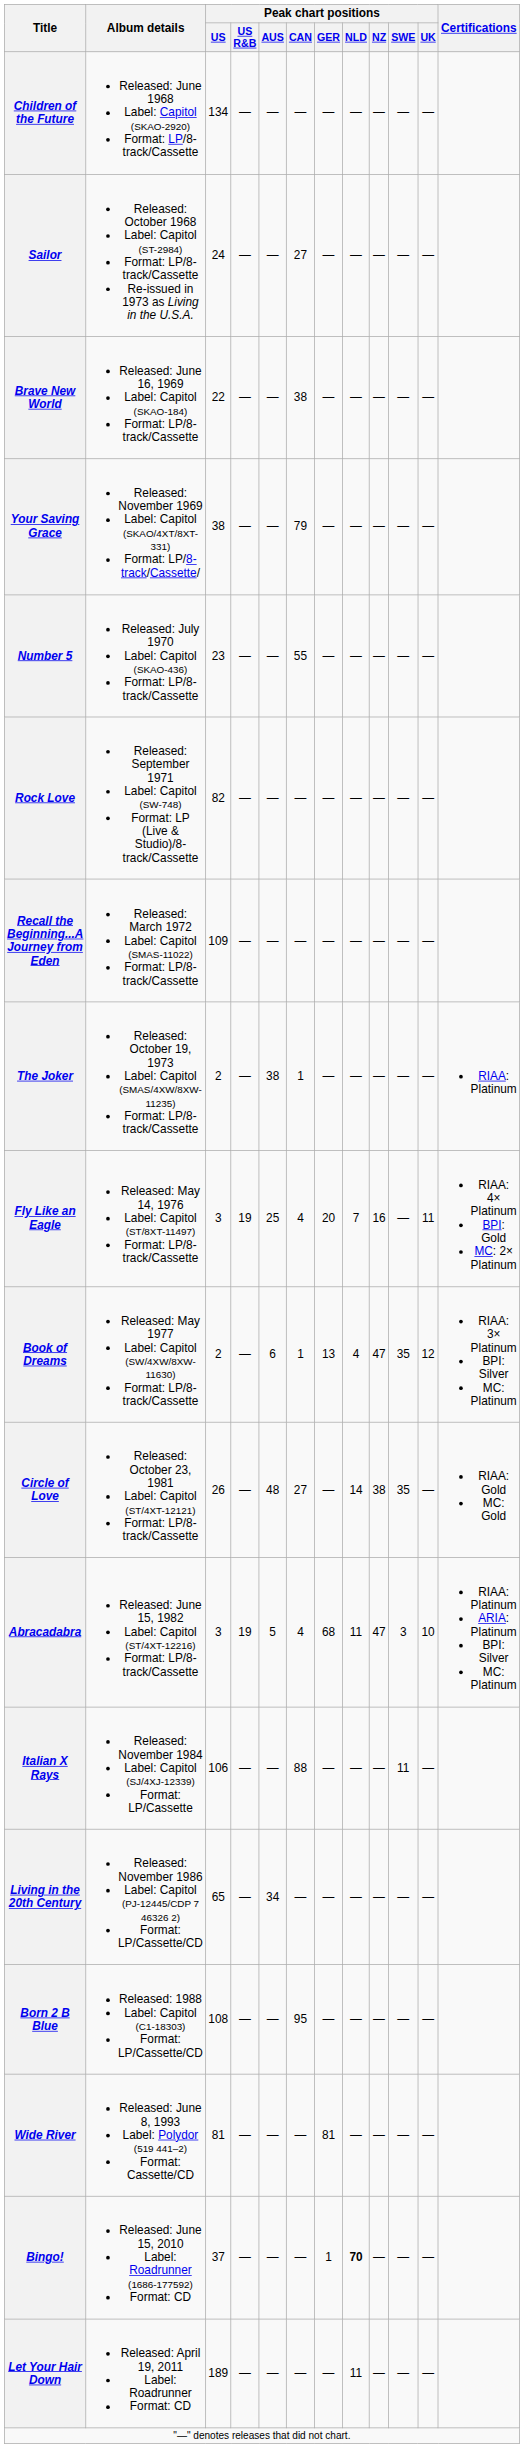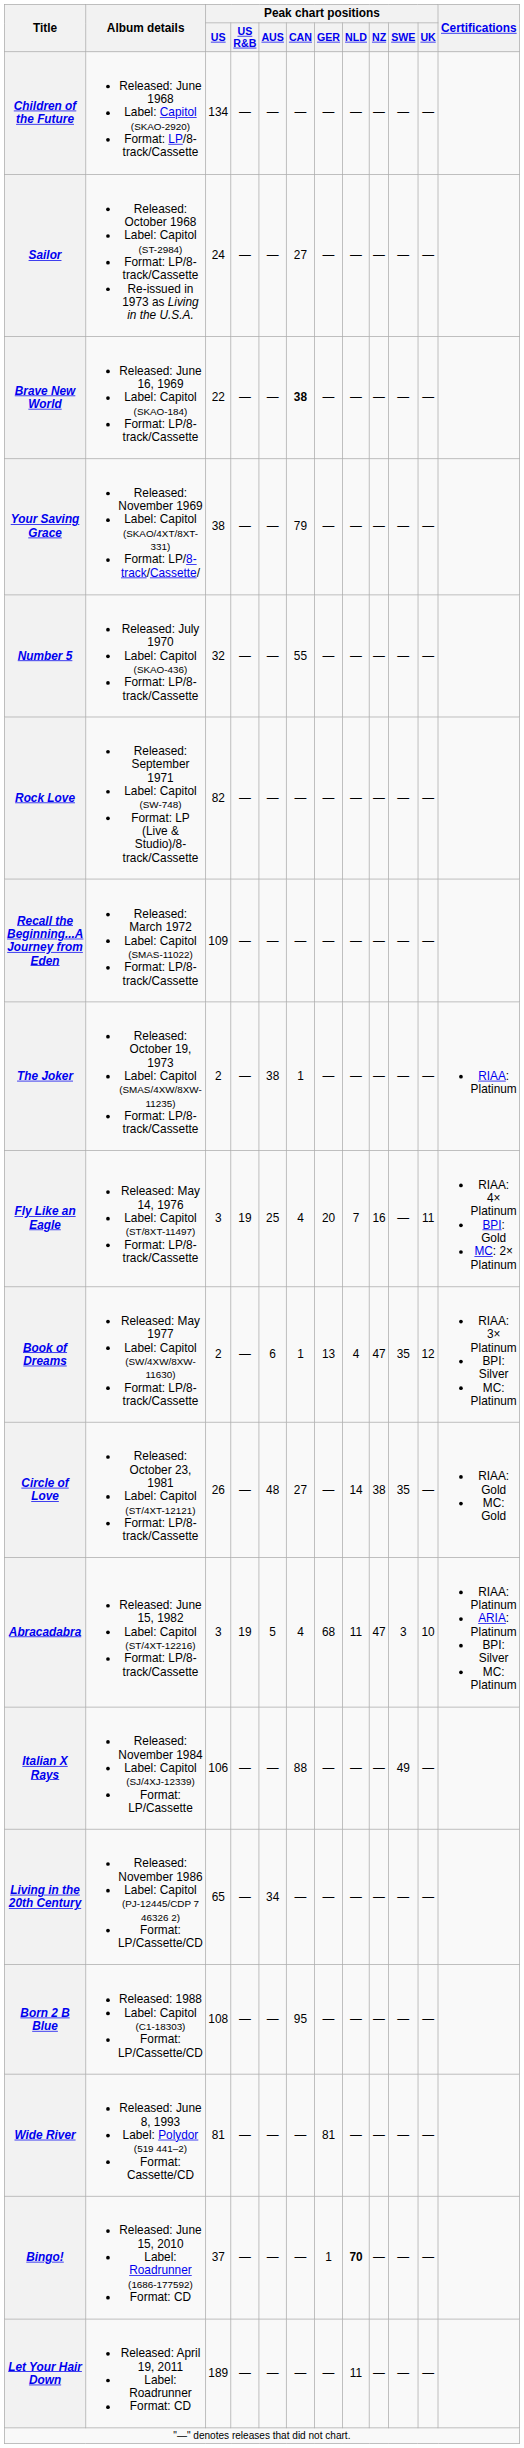Brave New World | Peak chart positions / CAN: normal -> bold
Number 5 | Peak chart positions / US: 23 -> 32
Italian X Rays | Peak chart positions / SWE: 11 -> 49
